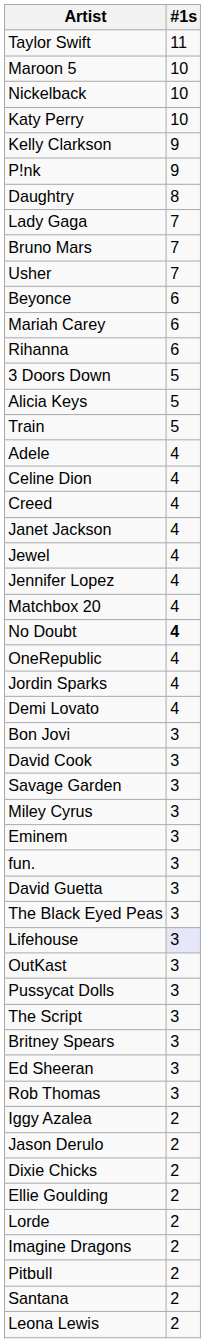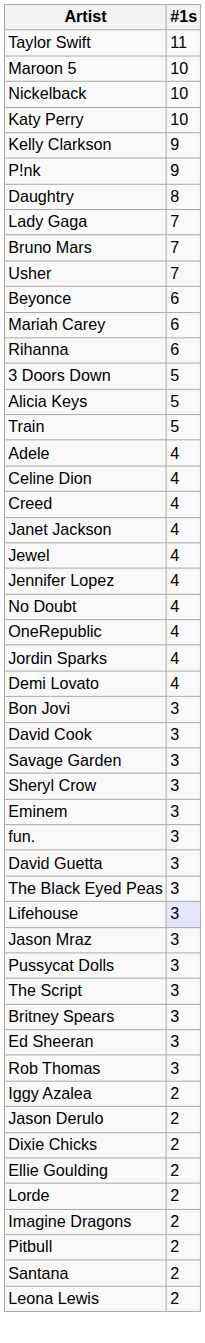- row: Matchbox 20 | 4
No Doubt | #1s: bold -> normal
+ row: Sheryl Crow | 3
- row: Miley Cyrus | 3
+ row: Jason Mraz | 3
- row: OutKast | 3
